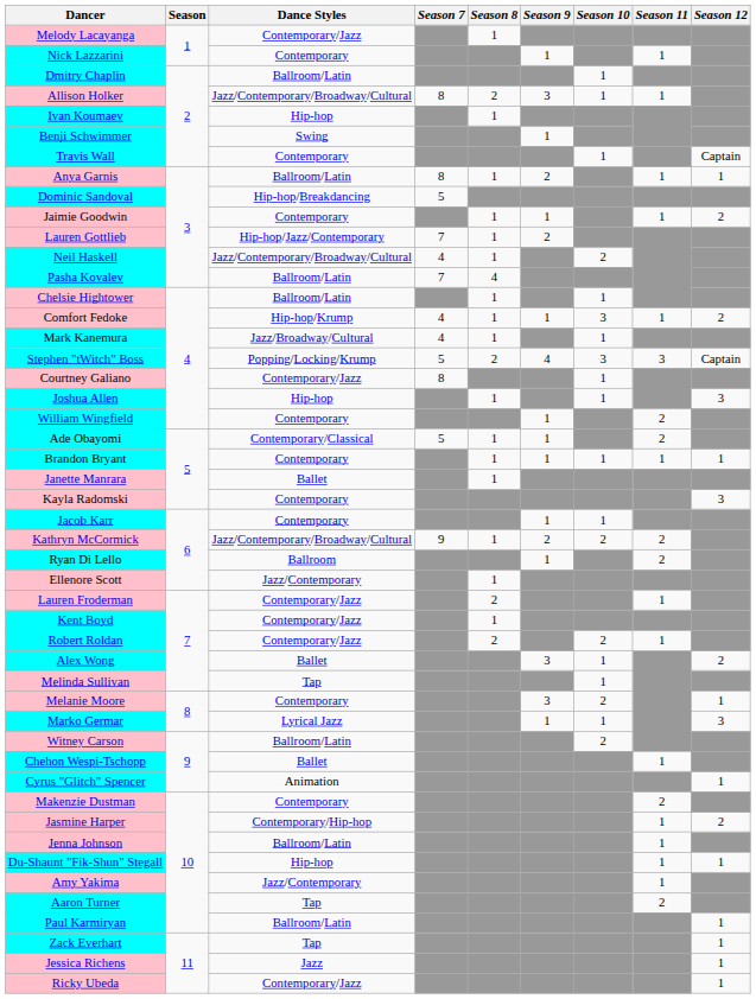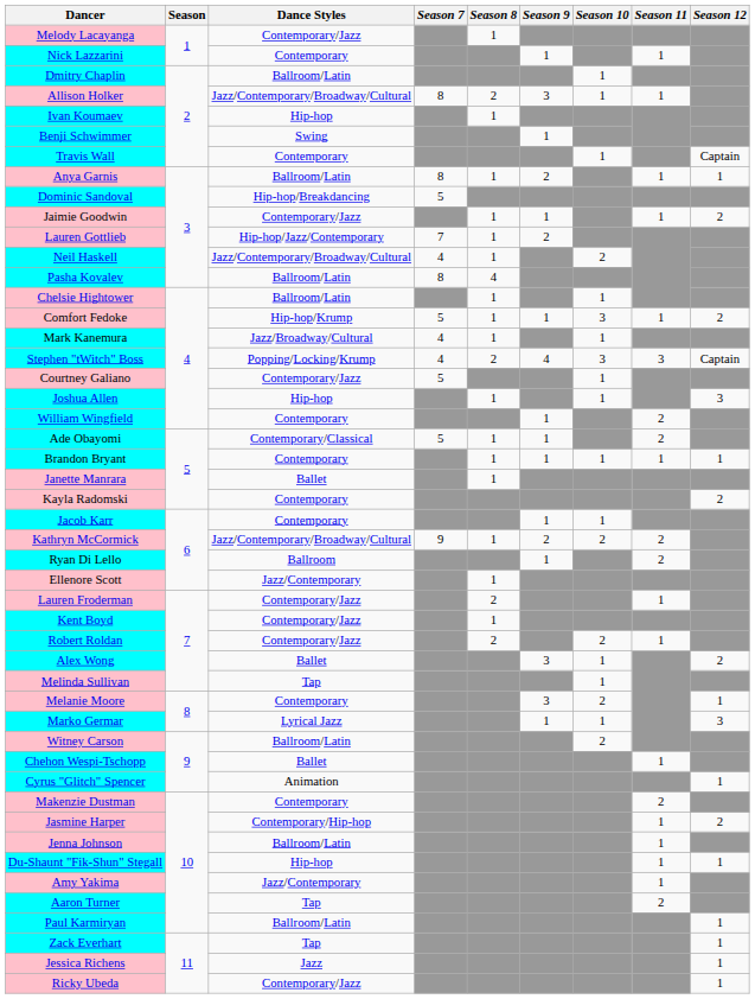Jaimie Goodwin | Dance Styles: Contemporary -> Contemporary/Jazz
Pasha Kovalev | Season 7: 7 -> 8
Comfort Fedoke | Season 7: 4 -> 5
Stephen "tWitch" Boss | Season 7: 5 -> 4
Courtney Galiano | Season 7: 8 -> 5
Kayla Radomski | Season 12: 3 -> 2
